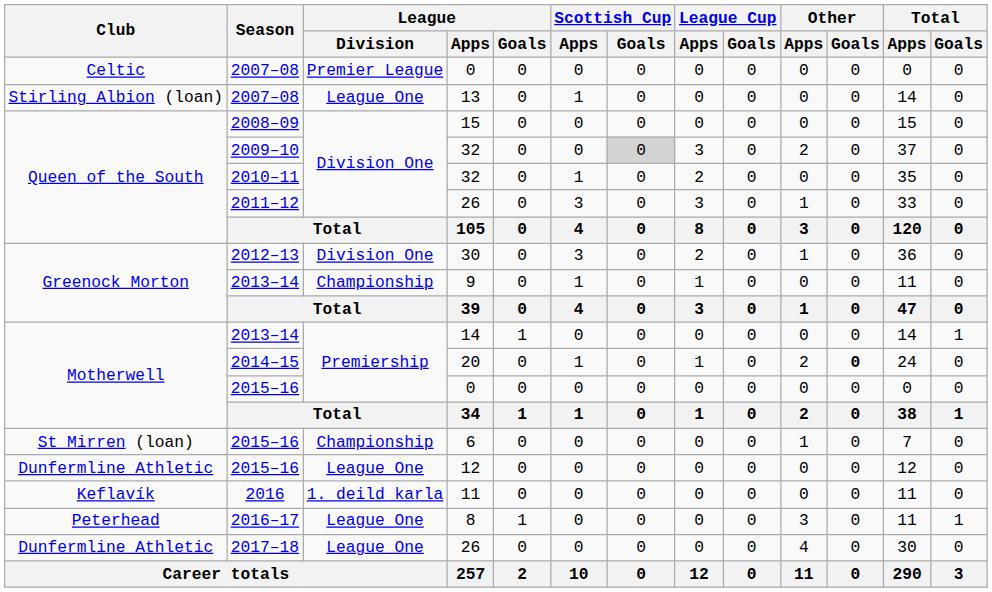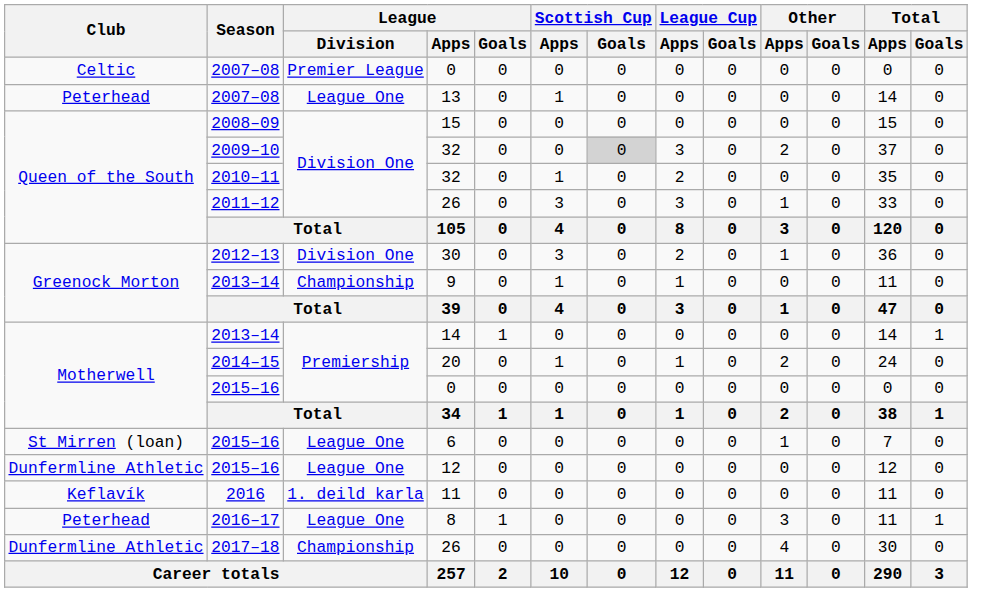13 | Club: Stirling Albion (loan) -> Peterhead
20 | Other / Goals: bold -> normal
6 | League / Division: Championship -> League One
2017–18 / 26 | League / Division: League One -> Championship
